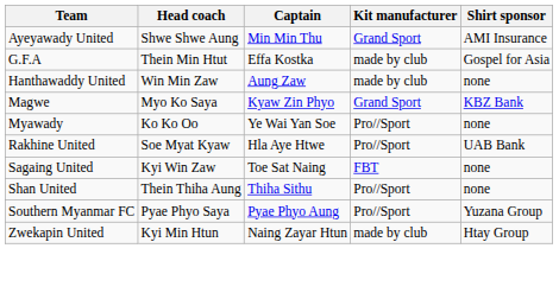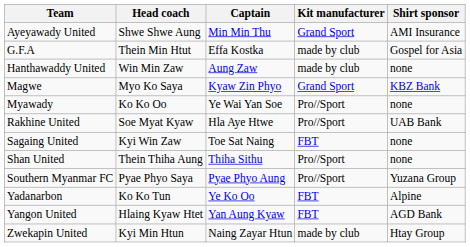+ row: Yadanarbon | Ko Ko Tun | Ye Ko Oo | FBT | Alpine
+ row: Yangon United | Hlaing Kyaw Htet | Yan Aung Kyaw | FBT | AGD Bank
